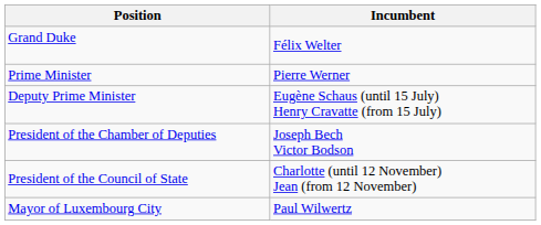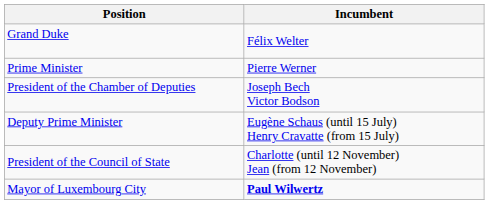rows swapped: Deputy Prime Minister <-> President of the Chamber of Deputies
Mayor of Luxembourg City | Incumbent: normal -> bold
